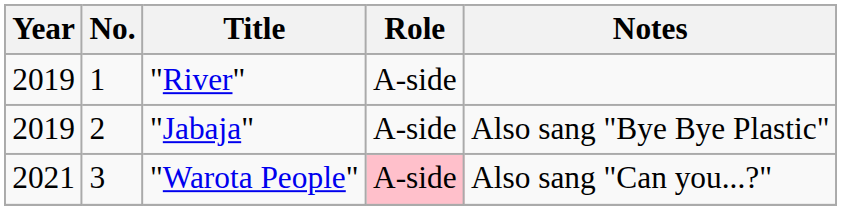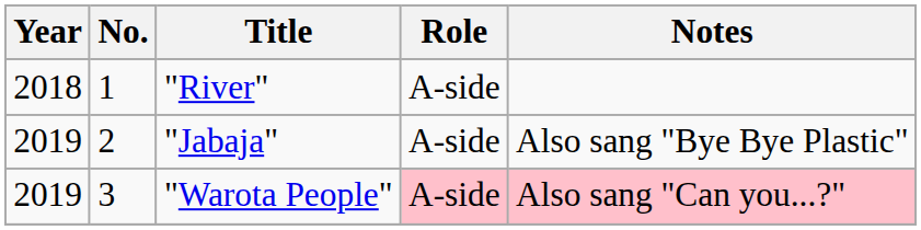"River" | Year: 2019 -> 2018
"Warota People" | Year: 2021 -> 2019
"Warota People" | Notes: no background -> pink background
